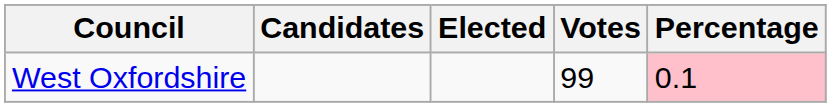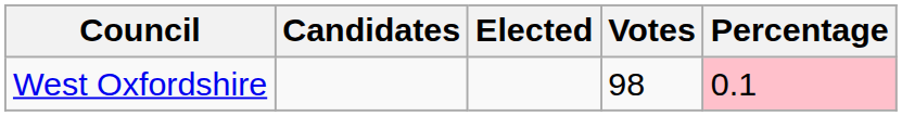West Oxfordshire | Votes: 99 -> 98
